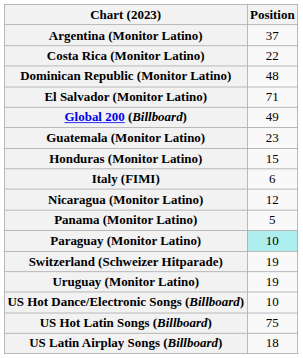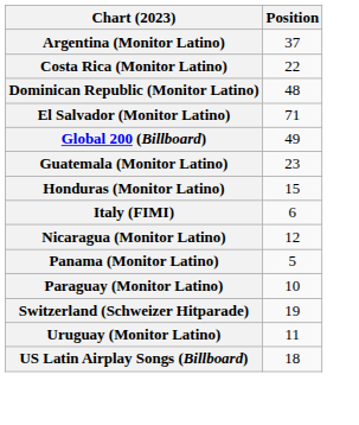Paraguay (Monitor Latino) | Position: paleturquoise background -> no background
Uruguay (Monitor Latino) | Position: 19 -> 11
- row: US Hot Dance/Electronic Songs (Billboard) | 10
- row: US Hot Latin Songs (Billboard) | 75
